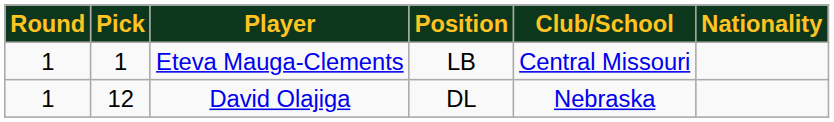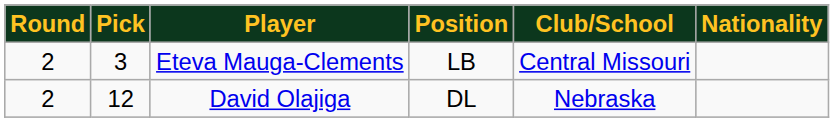Eteva Mauga-Clements | Round: 1 -> 2
Eteva Mauga-Clements | Pick: 1 -> 3
David Olajiga | Round: 1 -> 2
